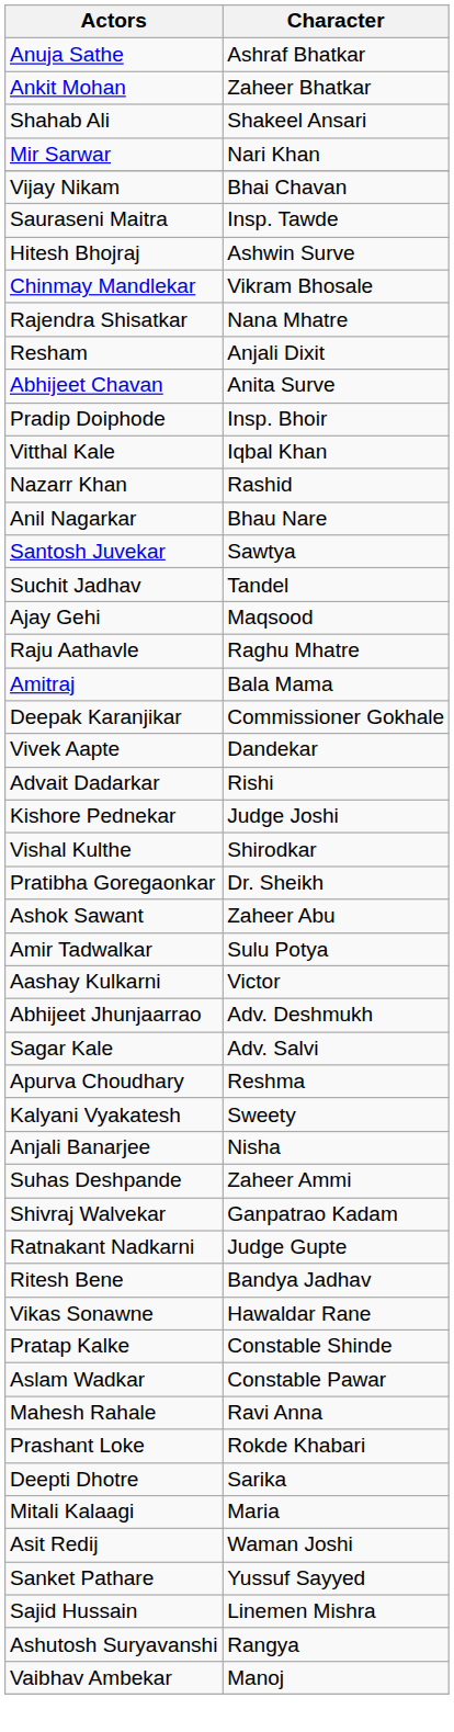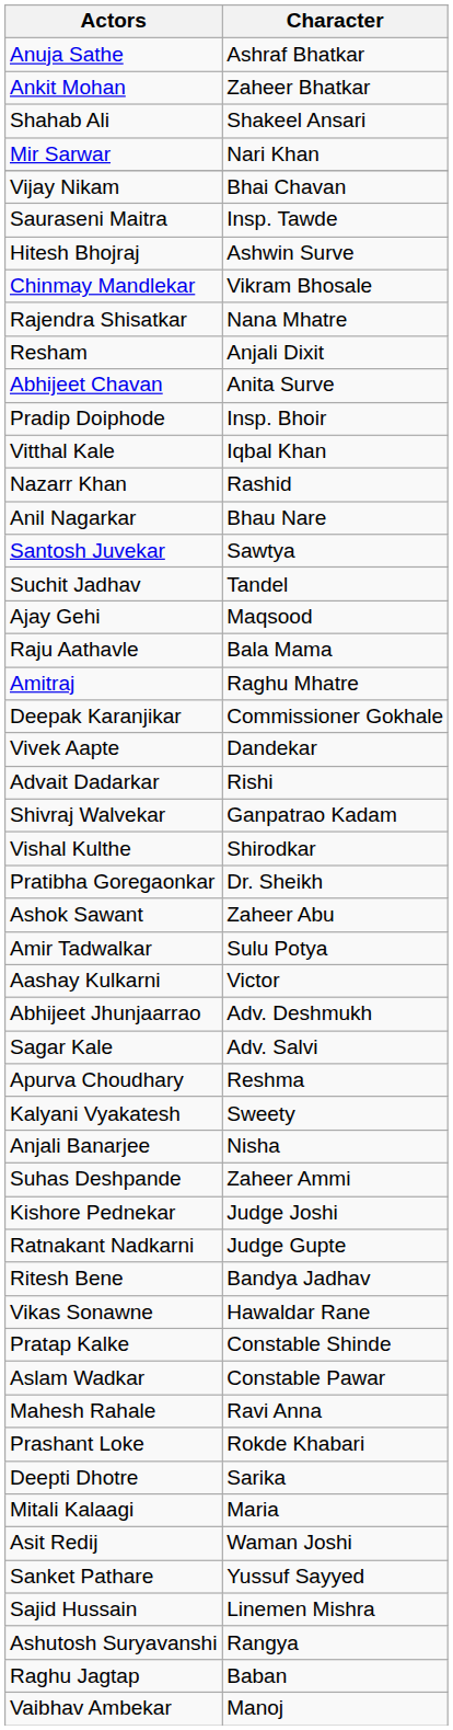Raju Aathavle | Character: Raghu Mhatre -> Bala Mama
Amitraj | Character: Bala Mama -> Raghu Mhatre
rows swapped: Shivraj Walvekar <-> Kishore Pednekar
+ row: Raghu Jagtap | Baban
